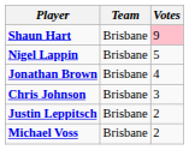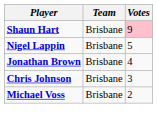- row: Justin Leppitsch | Brisbane | 2
